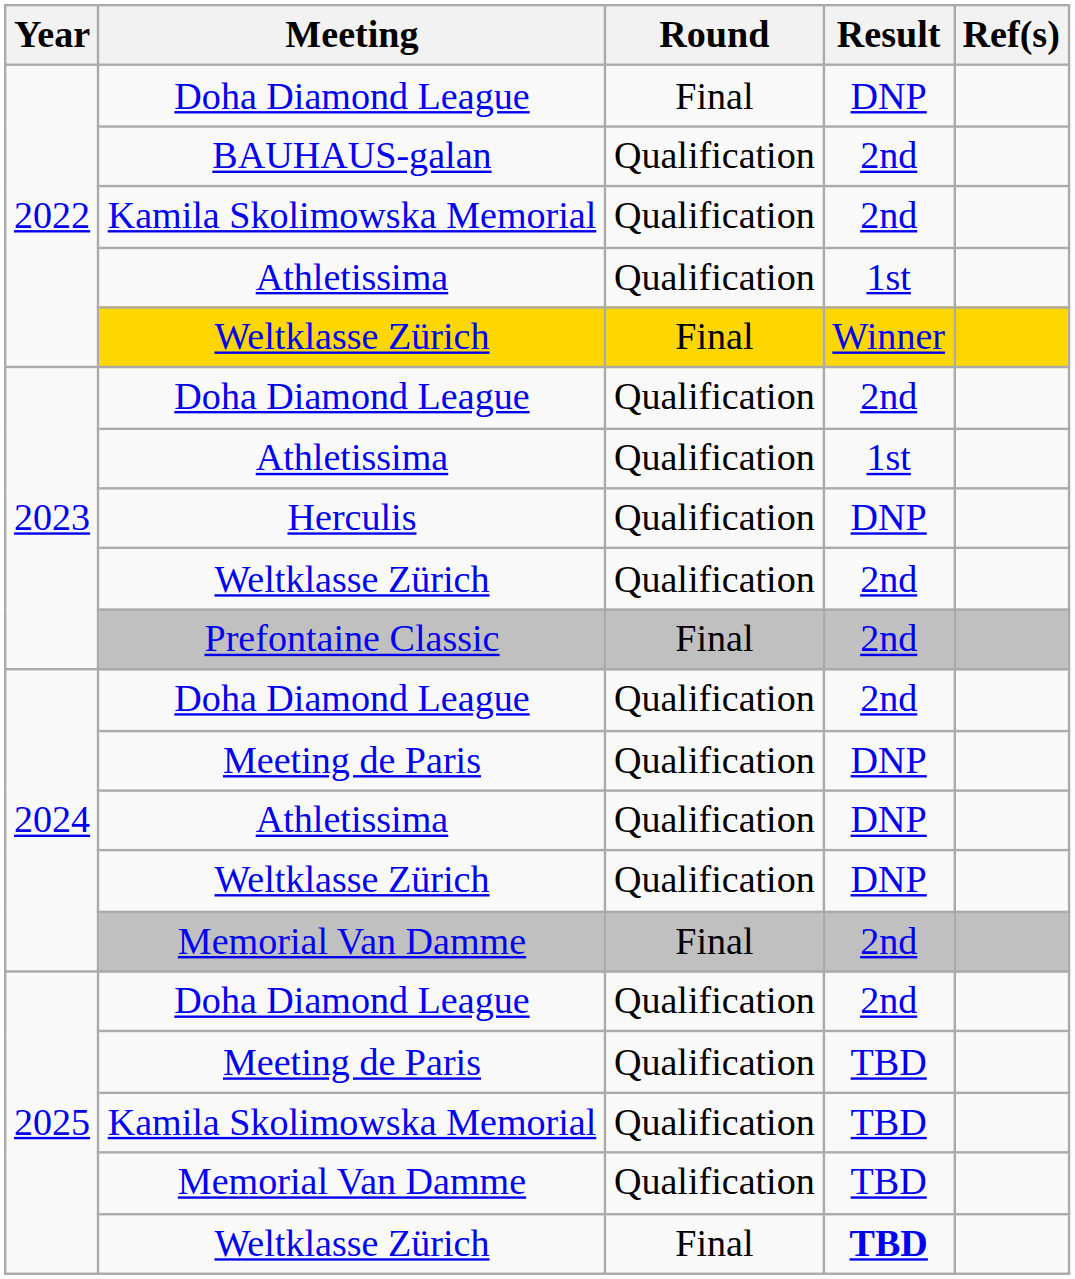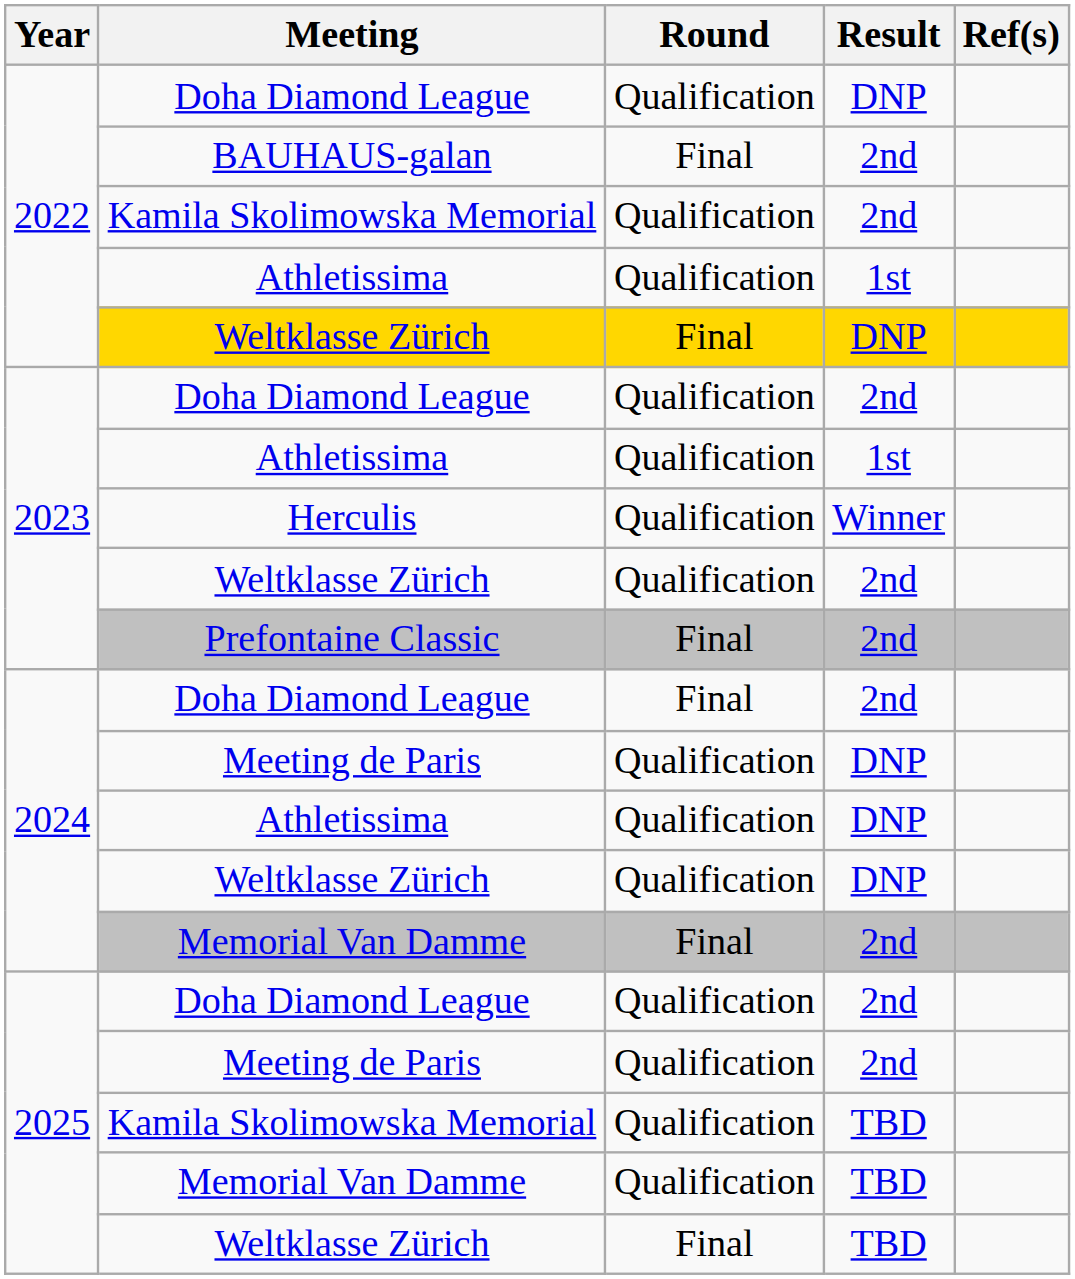2022 / Doha Diamond League | Round: Final -> Qualification
BAUHAUS-galan | Round: Qualification -> Final
2022 / Weltklasse Zürich | Result: Winner -> DNP
Herculis | Result: DNP -> Winner
2024 / Doha Diamond League | Round: Qualification -> Final
2025 / Meeting de Paris | Result: TBD -> 2nd
2025 / Weltklasse Zürich | Result: bold -> normal
